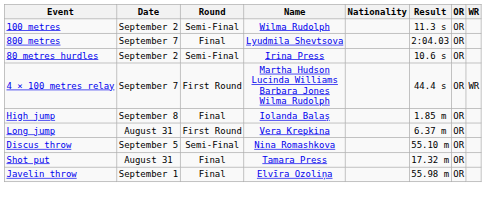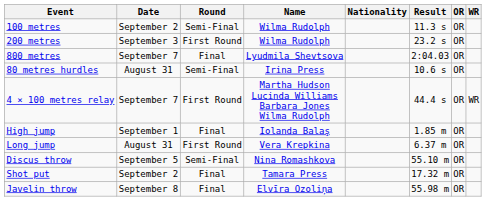+ row: 200 metres | September 3 | First Round | Wilma Rudolph | 23.2 s | OR
80 metres hurdles | Date: September 2 -> August 31
High jump | Date: September 8 -> September 1
Shot put | Date: August 31 -> September 2
Javelin throw | Date: September 1 -> September 8
